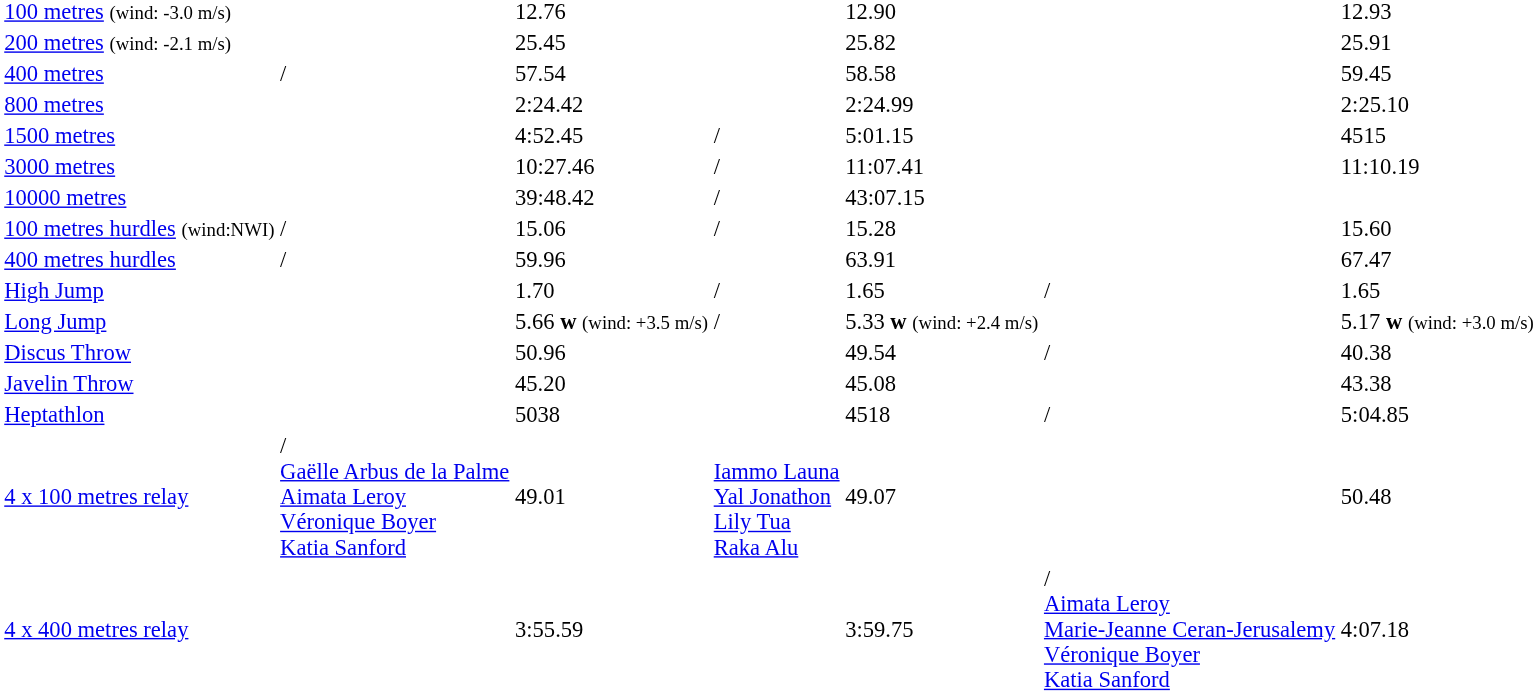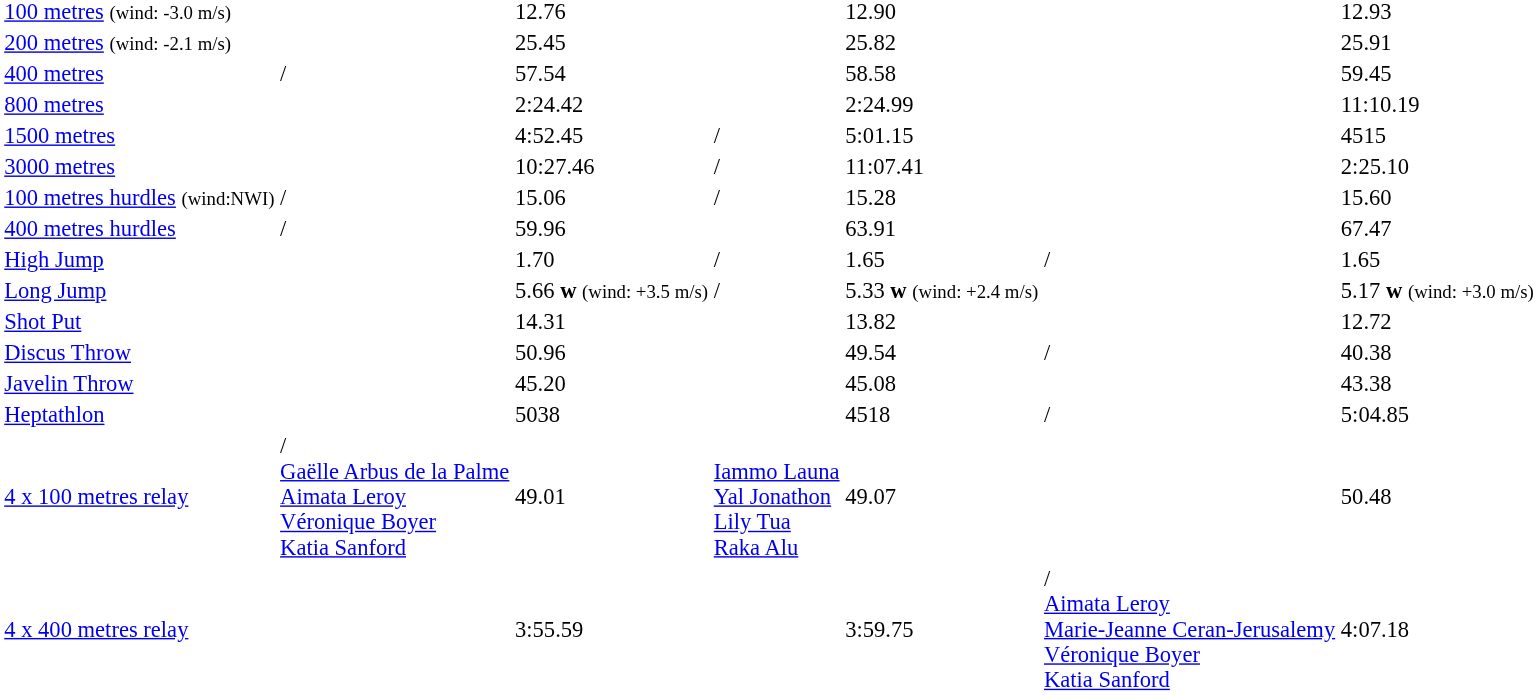800 metres | column 7: 2:25.10 -> 11:10.19
3000 metres | column 7: 11:10.19 -> 2:25.10
- row: 10000 metres | 39:48.42 | / | 43:07.15
+ row: Shot Put | 14.31 | 13.82 | 12.72
